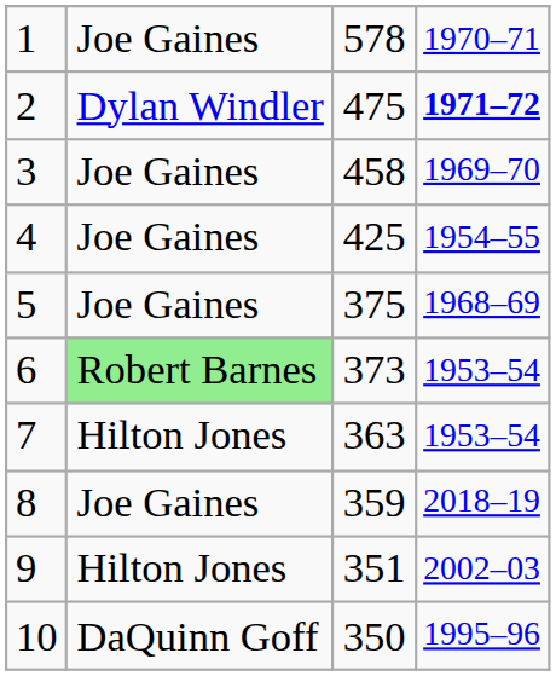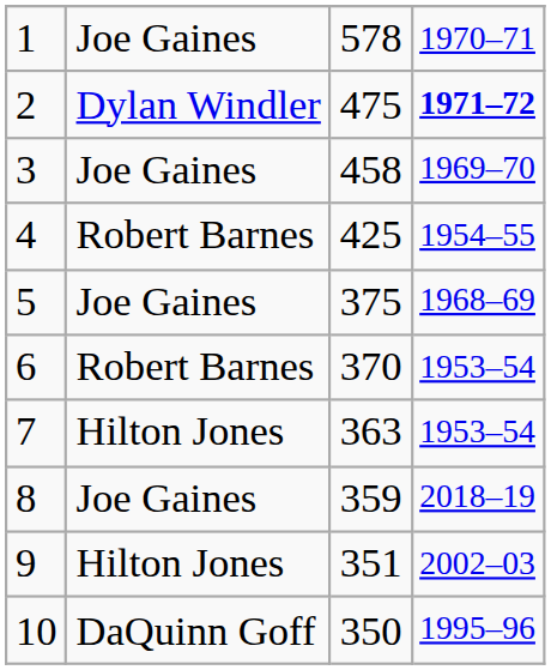4 | column 2: Joe Gaines -> Robert Barnes
6 | column 2: lightgreen background -> no background
6 | column 3: 373 -> 370
